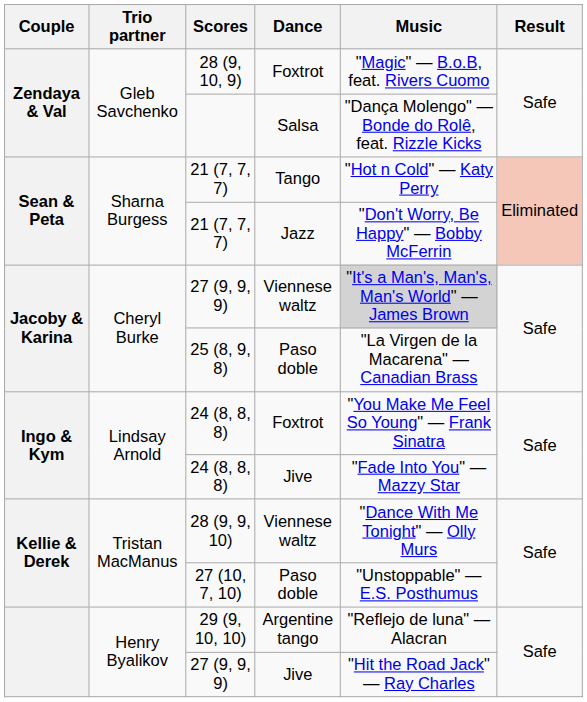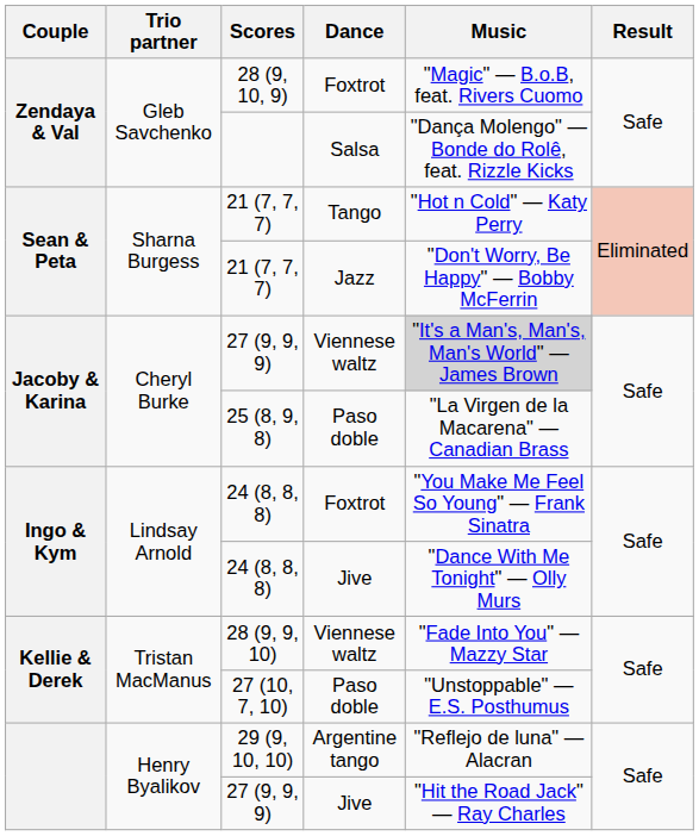24 (8, 8, 8) / Jive | Music: "Fade Into You" — Mazzy Star -> "Dance With Me Tonight" — Olly Murs
28 (9, 9, 10) | Music: "Dance With Me Tonight" — Olly Murs -> "Fade Into You" — Mazzy Star
